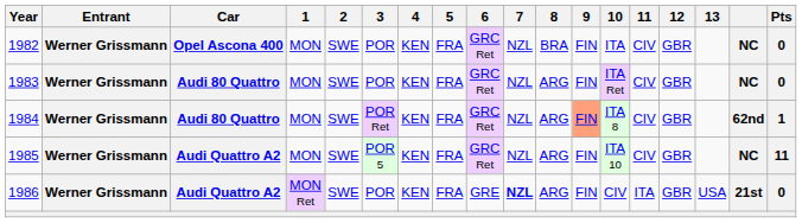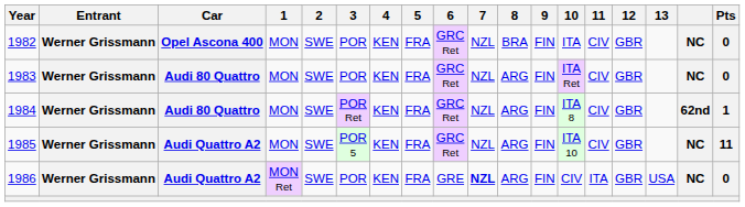1984 | 9: lightsalmon background -> no background
1986 | column 17: 21st -> NC
